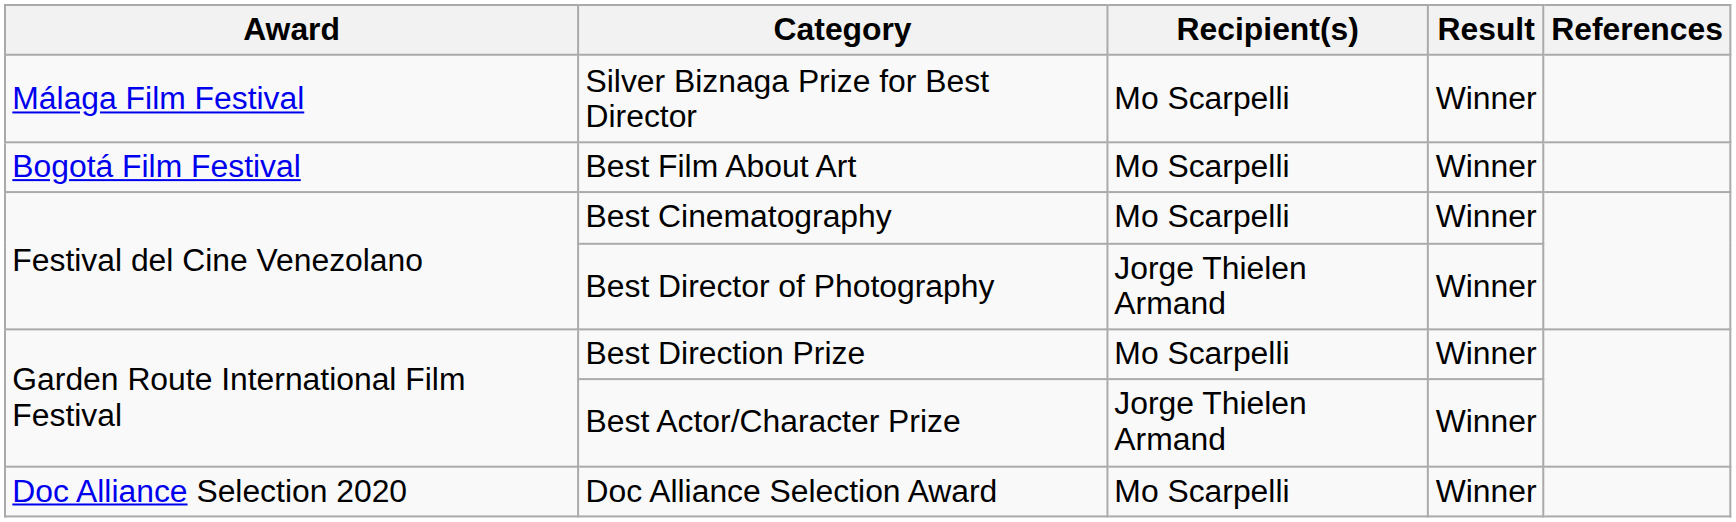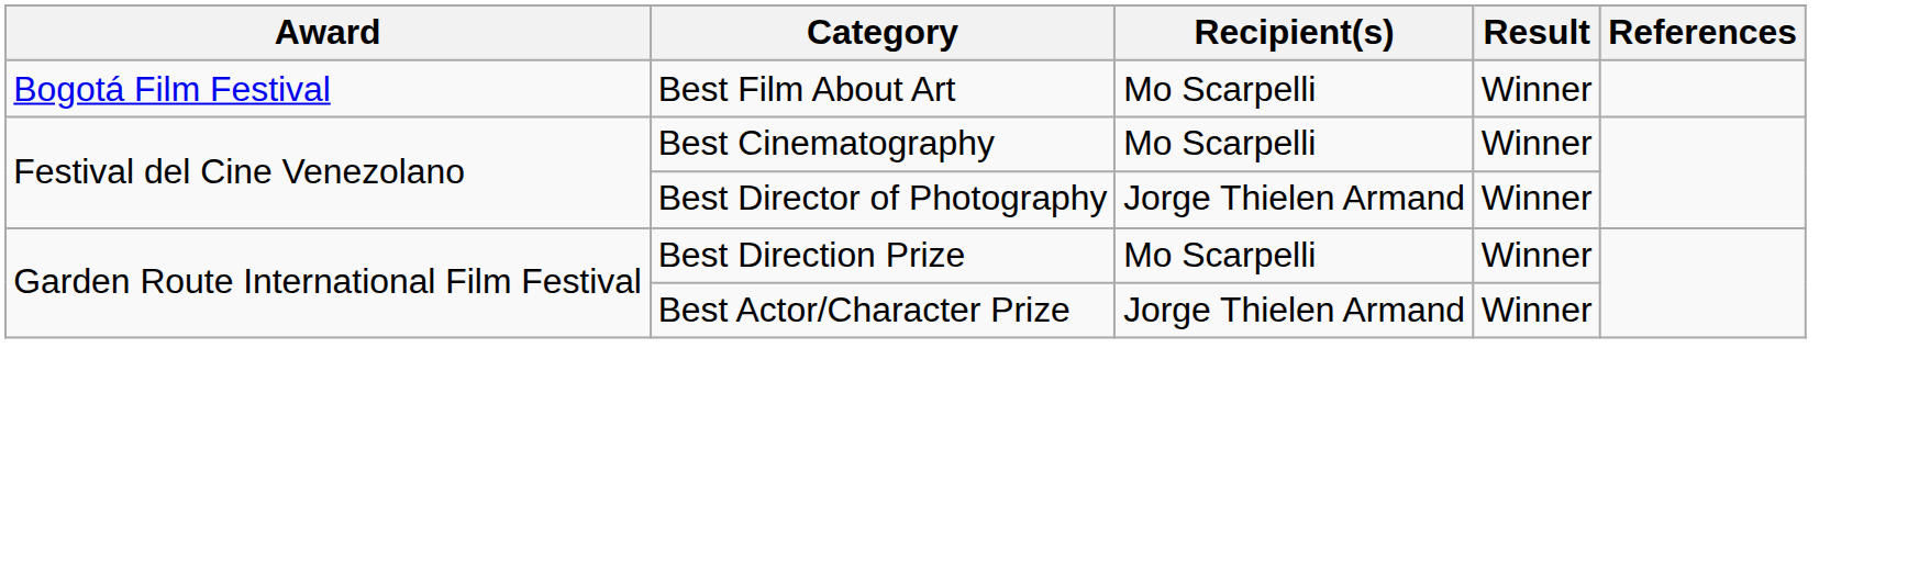- row: Málaga Film Festival | Silver Biznaga Prize for Best Director | Mo Scarpelli | Winner
- row: Doc Alliance Selection 2020 | Doc Alliance Selection Award | Mo Scarpelli | Winner
